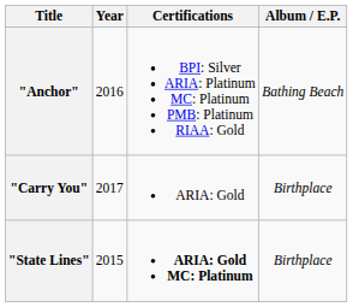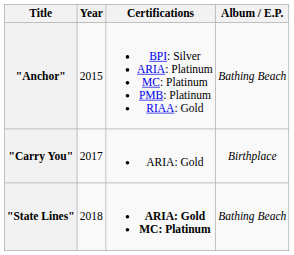"Anchor" | Year: 2016 -> 2015
"State Lines" | Year: 2015 -> 2018
"State Lines" | Album / E.P.: Birthplace -> Bathing Beach
